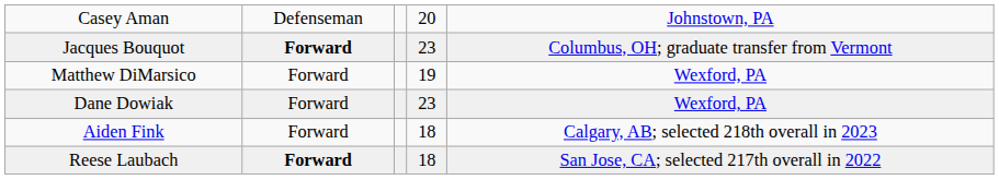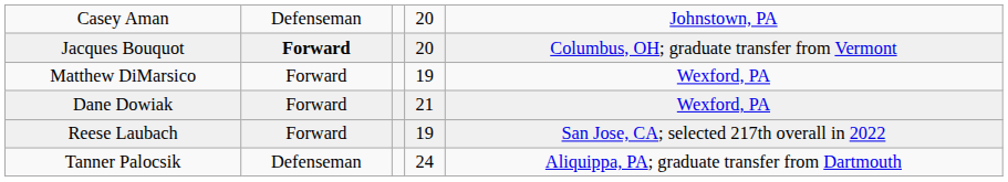Jacques Bouquot | column 4: 23 -> 20
Dane Dowiak | column 4: 23 -> 21
- row: Aiden Fink | Forward | 18 | Calgary, AB; selected 218th overall in 2023
Reese Laubach | column 2: bold -> normal
Reese Laubach | column 4: 18 -> 19
+ row: Tanner Palocsik | Defenseman | 24 | Aliquippa, PA; graduate transfer from Dartmouth
